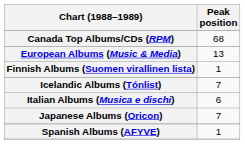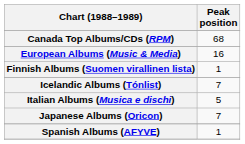European Albums (Music & Media) | Peak position: 13 -> 16
Italian Albums (Musica e dischi) | Peak position: 6 -> 5
